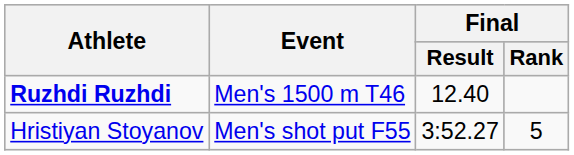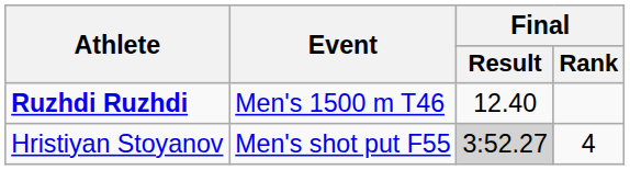Hristiyan Stoyanov | Final / Result: no background -> lightgrey background
Hristiyan Stoyanov | Final / Rank: 5 -> 4
